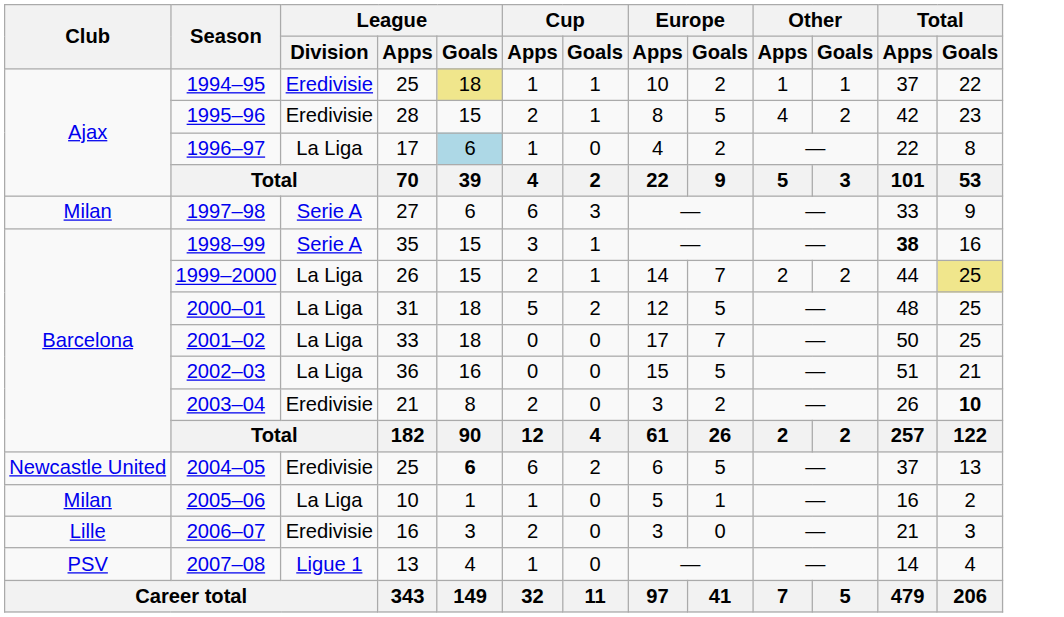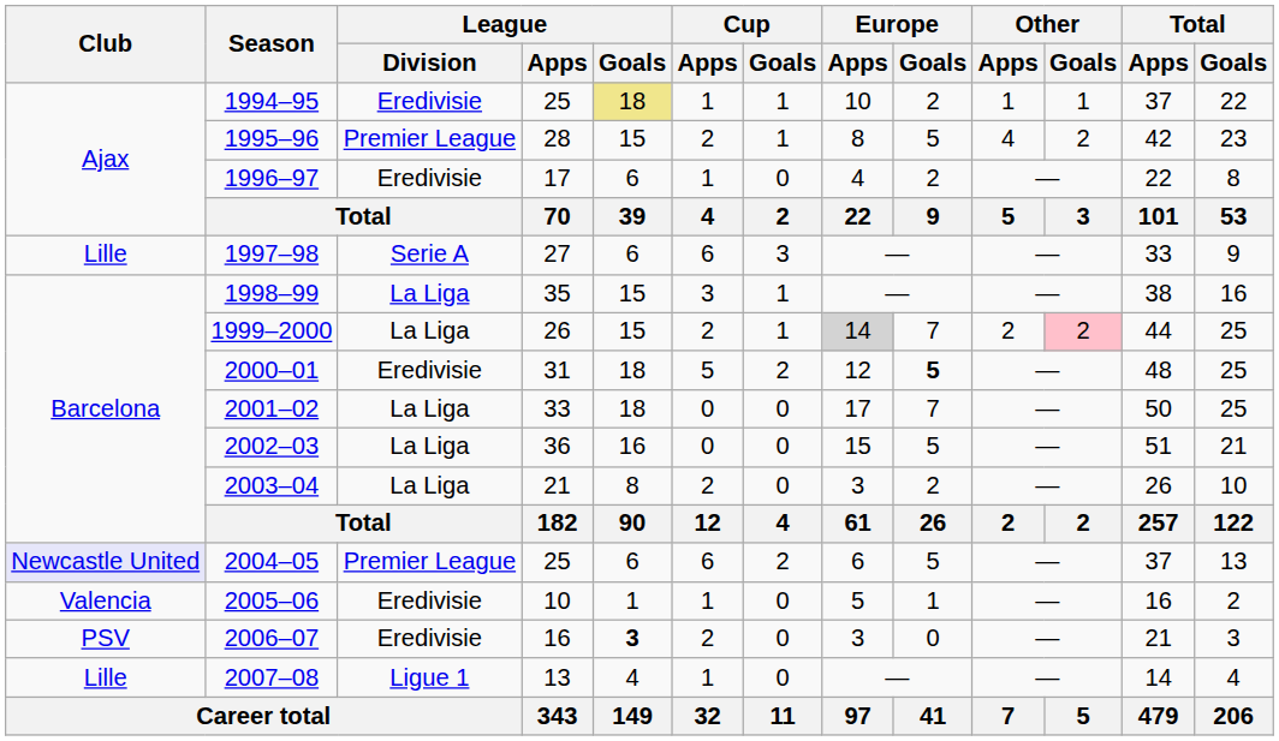1995–96 | League / Division: Eredivisie -> Premier League
1996–97 | League / Division: La Liga -> Eredivisie
1996–97 | League / Goals: lightblue background -> no background
1997–98 | Club: Milan -> Lille
1998–99 | League / Division: Serie A -> La Liga
1998–99 | Total / Apps: bold -> normal
1999–2000 | Europe / Apps: no background -> lightgrey background
1999–2000 | Other / Goals: no background -> pink background
1999–2000 | Total / Goals: khaki background -> no background
2000–01 | League / Division: La Liga -> Eredivisie
2000–01 | Europe / Goals: normal -> bold
2003–04 | League / Division: Eredivisie -> La Liga
2003–04 | Total / Goals: bold -> normal
2004–05 | Club: no background -> lavender background
2004–05 | League / Division: Eredivisie -> Premier League
2004–05 | League / Goals: bold -> normal
2005–06 | Club: Milan -> Valencia
2005–06 | League / Division: La Liga -> Eredivisie
2006–07 | Club: Lille -> PSV
2006–07 | League / Goals: normal -> bold
2007–08 | Club: PSV -> Lille
